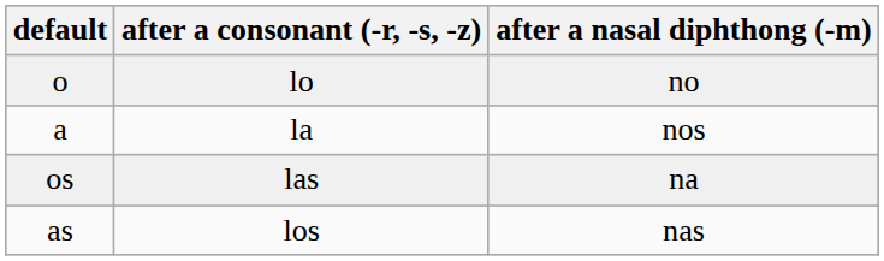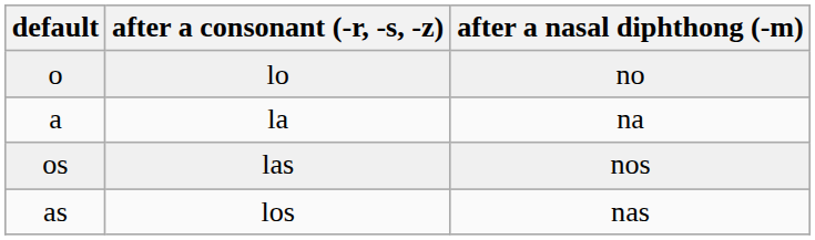a | after a nasal diphthong (-m): nos -> na
os | after a nasal diphthong (-m): na -> nos
